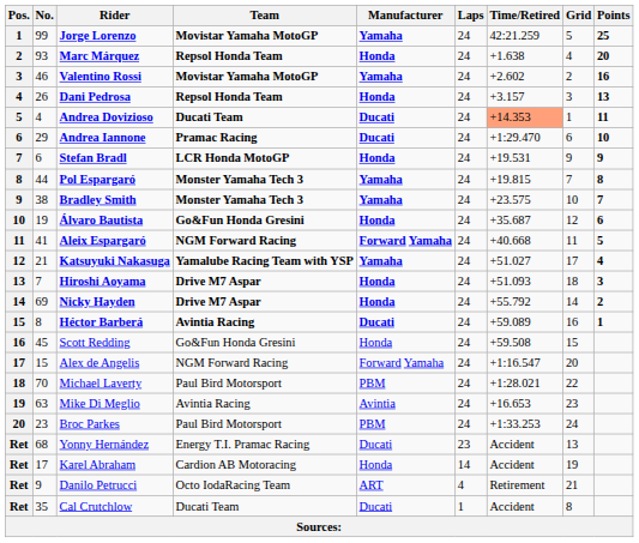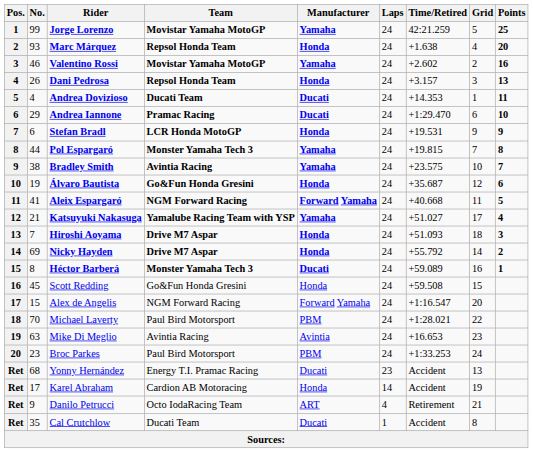Andrea Dovizioso | Time/Retired: lightsalmon background -> no background
Bradley Smith | Team: Monster Yamaha Tech 3 -> Avintia Racing
Héctor Barberá | Team: Avintia Racing -> Monster Yamaha Tech 3
